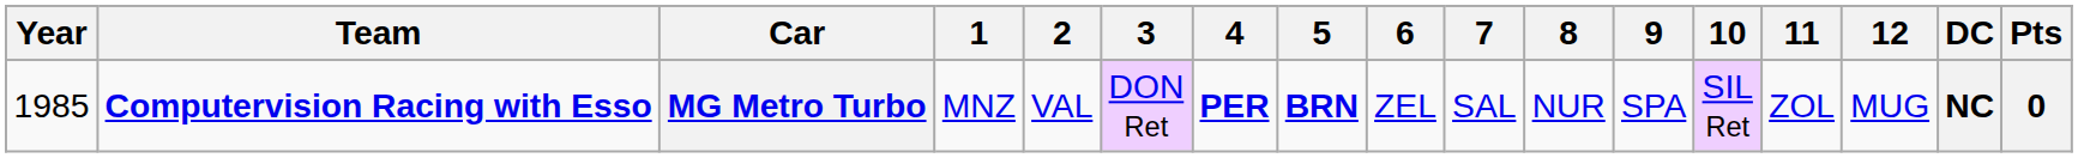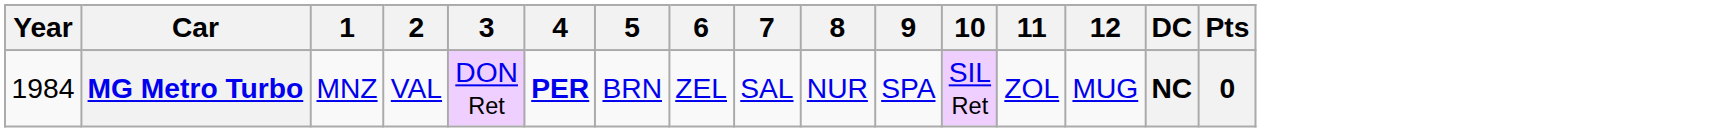- column: Team | Computervision Racing with Esso
MG Metro Turbo | Year: 1985 -> 1984
MG Metro Turbo | 5: bold -> normal
